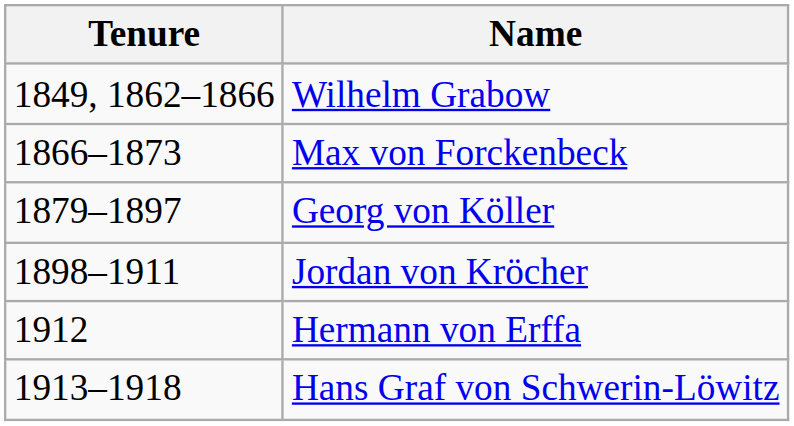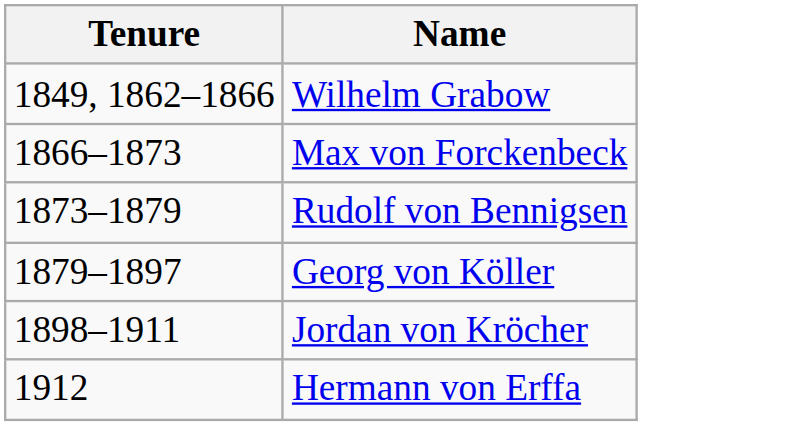+ row: 1873–1879 | Rudolf von Bennigsen
- row: 1913–1918 | Hans Graf von Schwerin-Löwitz
